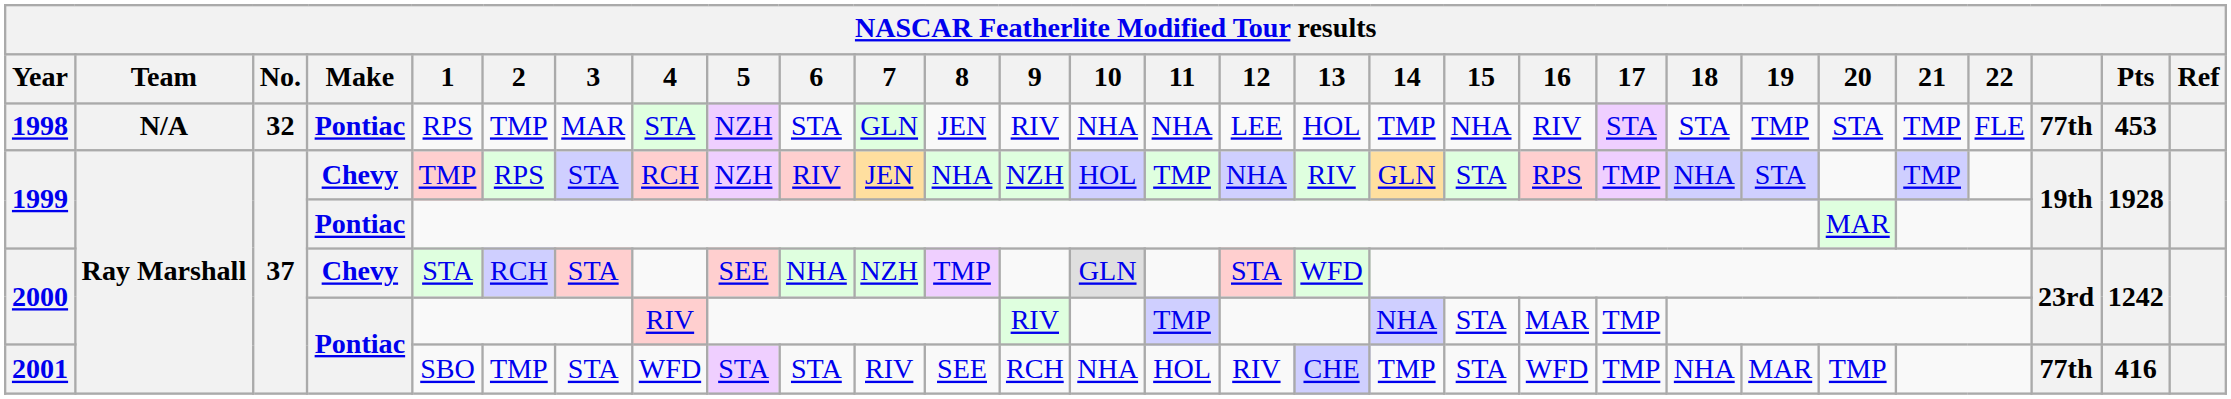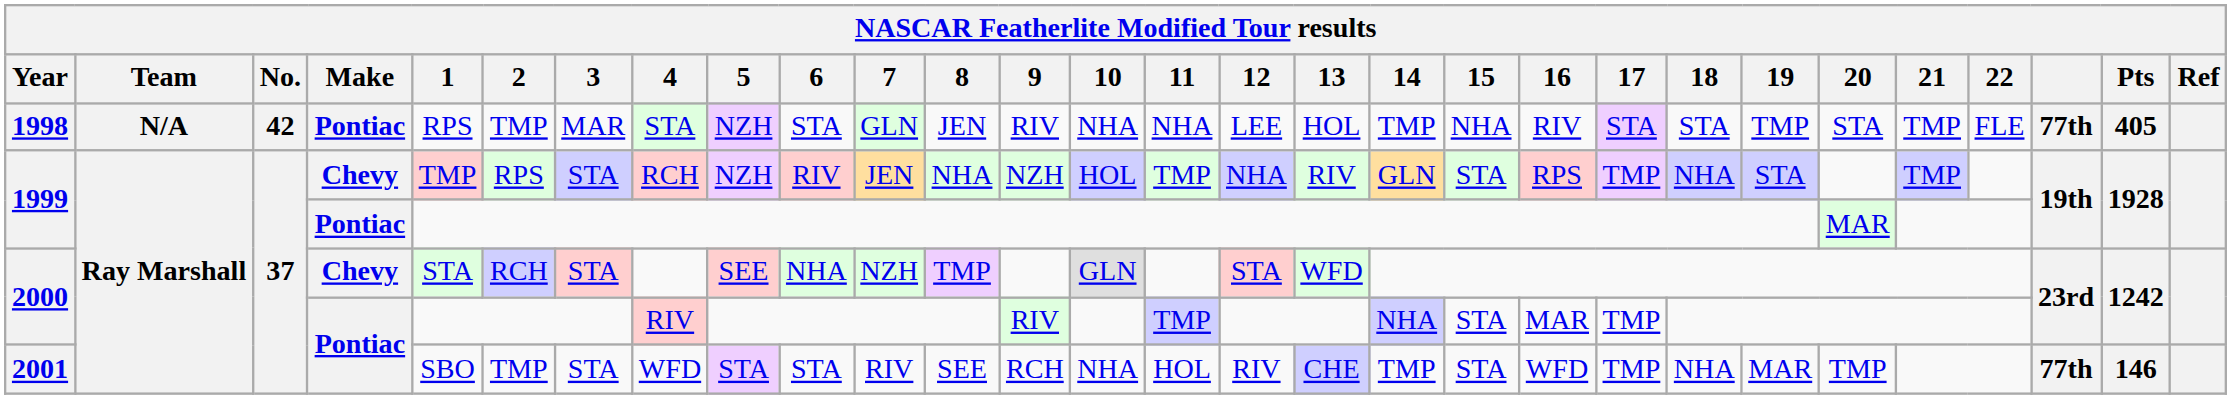1998 | No.: 32 -> 42
1998 | Pts: 453 -> 405
2001 | Pts: 416 -> 146
